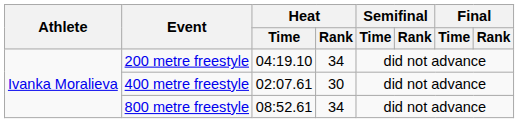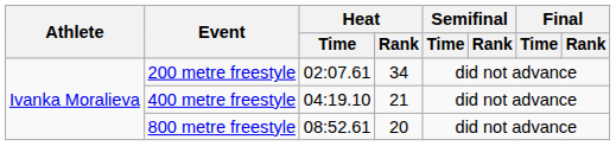200 metre freestyle | Heat / Time: 04:19.10 -> 02:07.61
400 metre freestyle | Heat / Time: 02:07.61 -> 04:19.10
400 metre freestyle | Heat / Rank: 30 -> 21
800 metre freestyle | Heat / Rank: 34 -> 20
